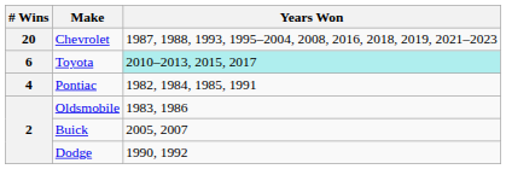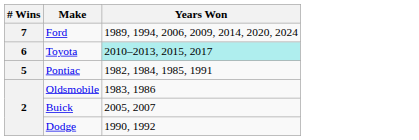- row: 20 | Chevrolet | 1987, 1988, 1993, 1995–2004, 2008, 2016, 2018, 2019, 2021–2023
+ row: 7 | Ford | 1989, 1994, 2006, 2009, 2014, 2020, 2024
Pontiac | # Wins: 4 -> 5
